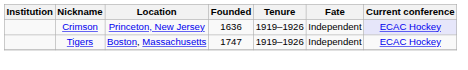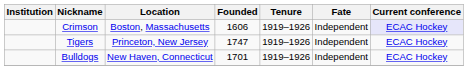Crimson | Location: Princeton, New Jersey -> Boston, Massachusetts
Crimson | Founded: 1636 -> 1606
Tigers | Location: Boston, Massachusetts -> Princeton, New Jersey
+ row: Bulldogs | New Haven, Connecticut | 1701 | 1919–1926 | Independent | ECAC Hockey
